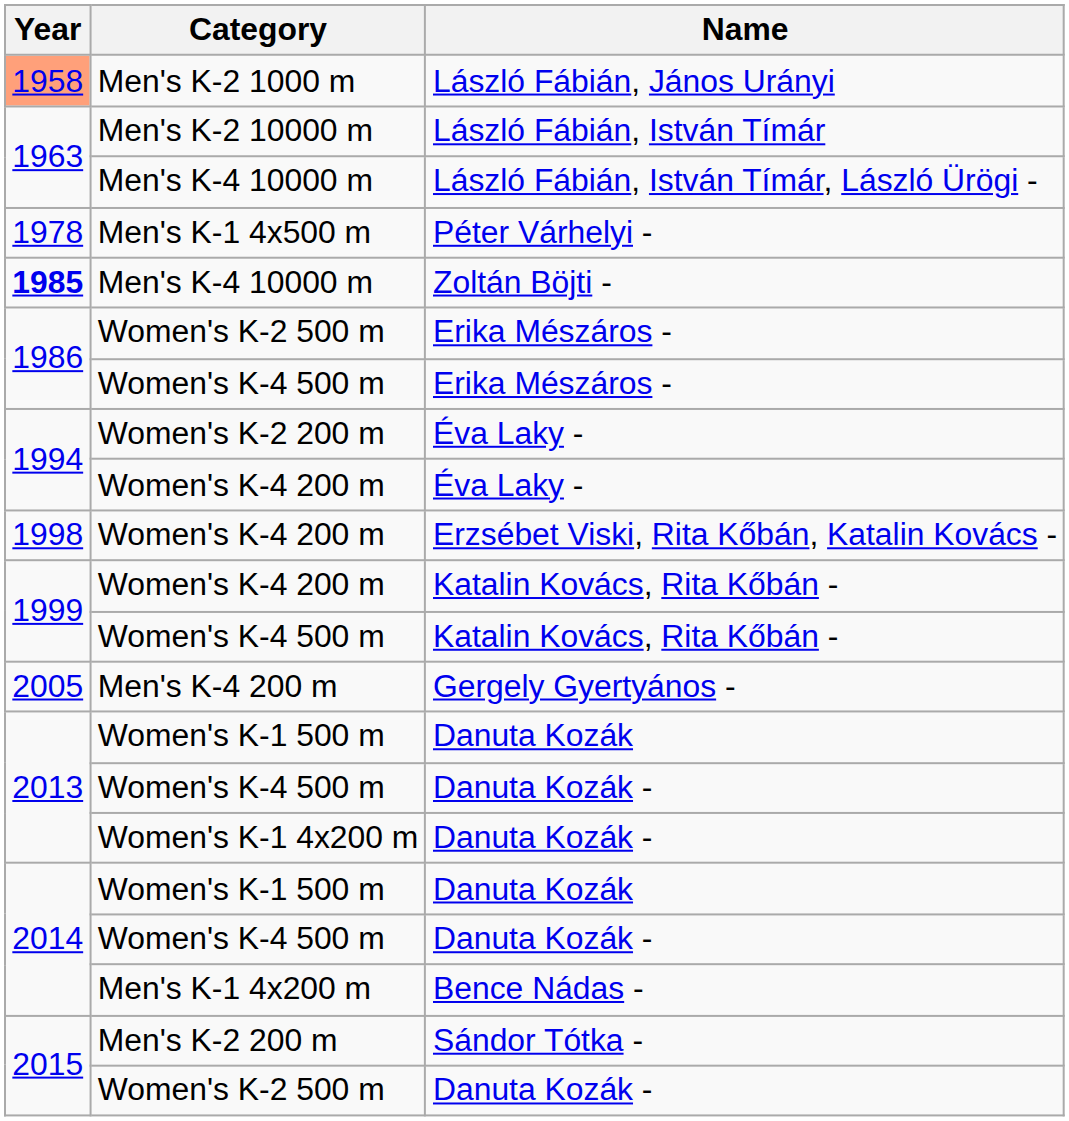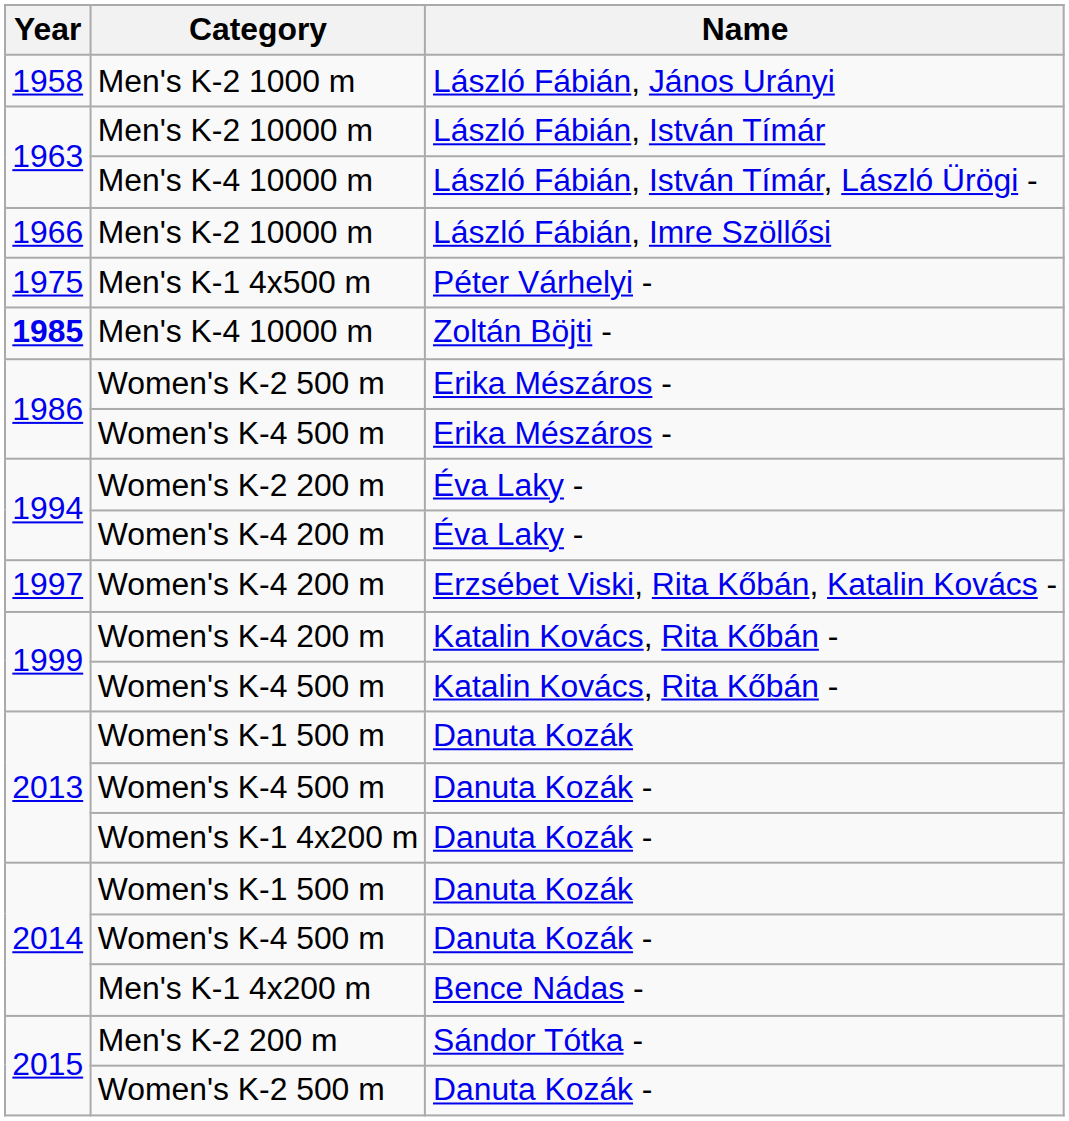László Fábián, János Urányi | Year: lightsalmon background -> no background
+ row: 1966 | Men's K-2 10000 m | László Fábián, Imre Szöllősi
Péter Várhelyi - | Year: 1978 -> 1975
Erzsébet Viski, Rita Kőbán, Katalin Kovács - | Year: 1998 -> 1997
- row: 2005 | Men's K-4 200 m | Gergely Gyertyános -
